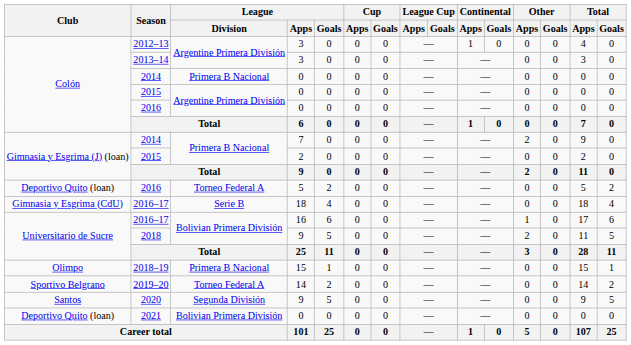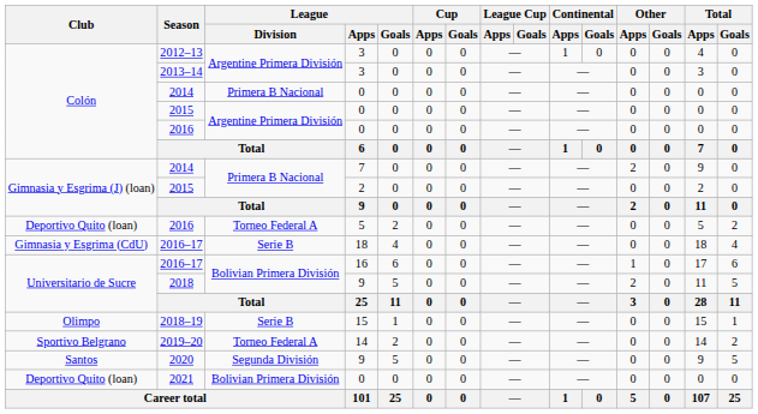2018–19 | League / Division: Primera B Nacional -> Serie B
